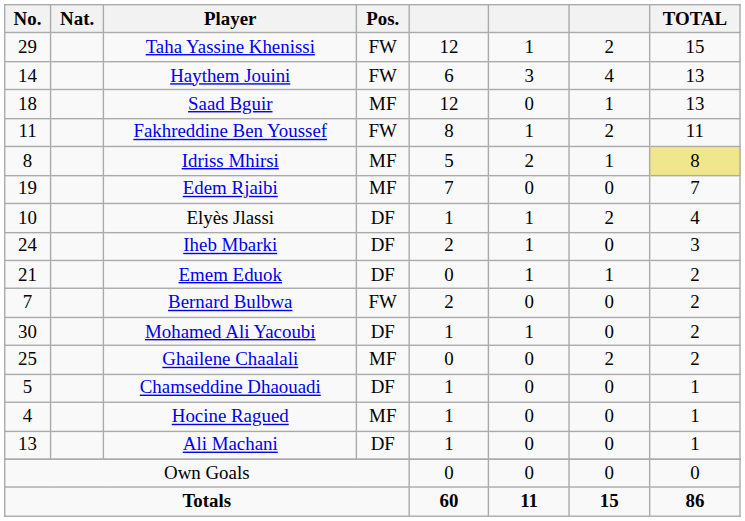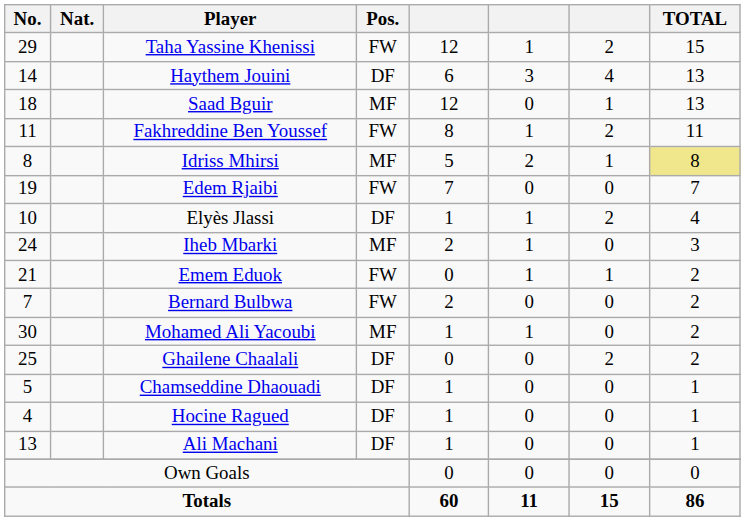Haythem Jouini | Pos.: FW -> DF
Edem Rjaibi | Pos.: MF -> FW
Iheb Mbarki | Pos.: DF -> MF
Emem Eduok | Pos.: DF -> FW
Mohamed Ali Yacoubi | Pos.: DF -> MF
Ghailene Chaalali | Pos.: MF -> DF
Hocine Ragued | Pos.: MF -> DF
